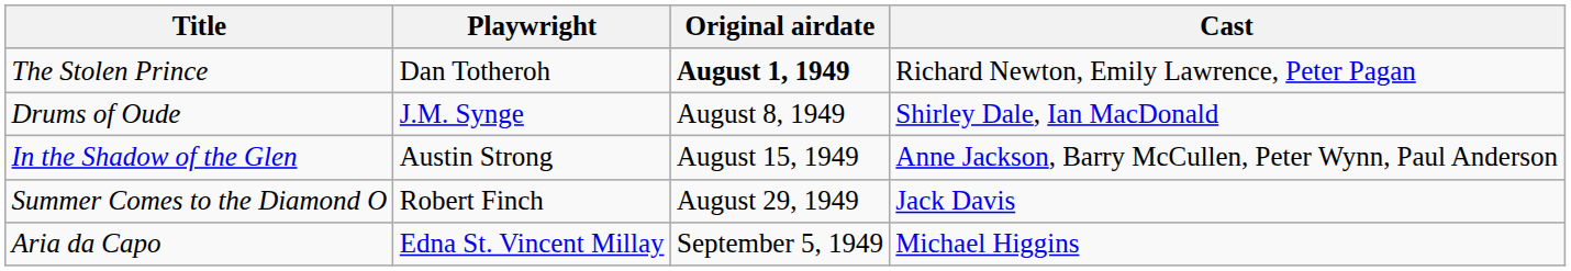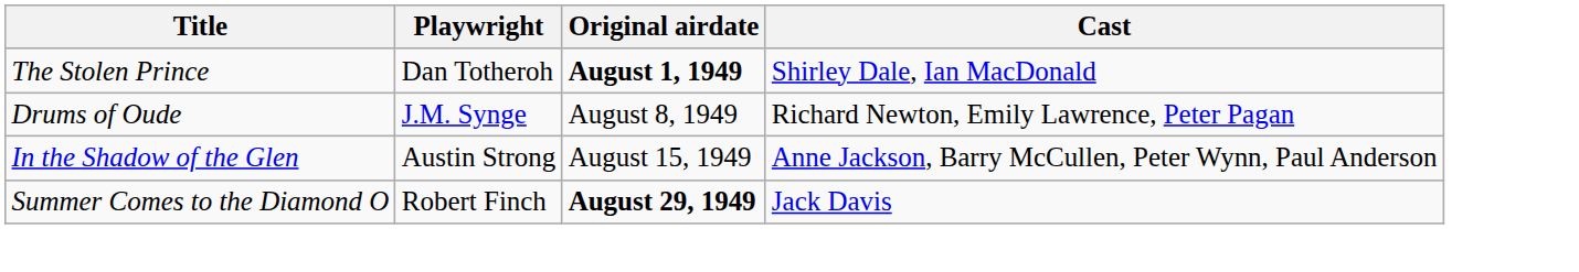The Stolen Prince | Cast: Richard Newton, Emily Lawrence, Peter Pagan -> Shirley Dale, Ian MacDonald
Drums of Oude | Cast: Shirley Dale, Ian MacDonald -> Richard Newton, Emily Lawrence, Peter Pagan
Summer Comes to the Diamond O | Original airdate: normal -> bold
- row: Aria da Capo | Edna St. Vincent Millay | September 5, 1949 | Michael Higgins
